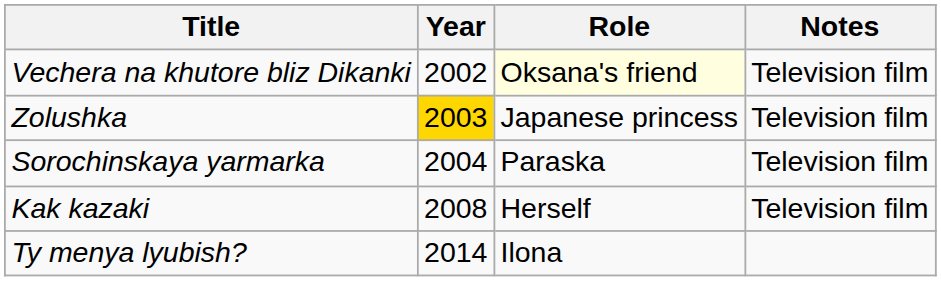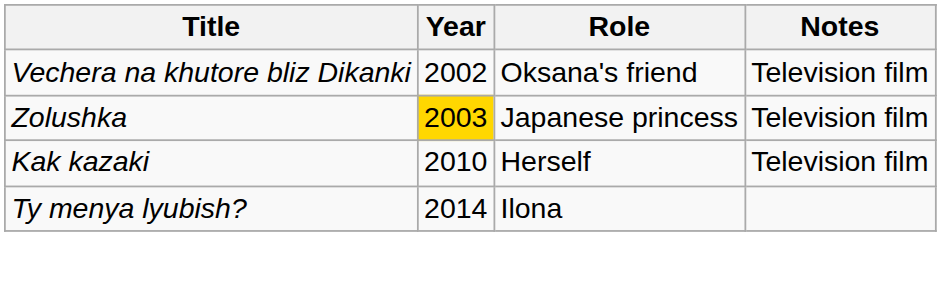Vechera na khutore bliz Dikanki | Role: lightyellow background -> no background
- row: Sorochinskaya yarmarka | 2004 | Paraska | Television film
Kak kazaki | Year: 2008 -> 2010
